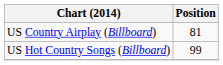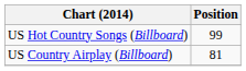rows swapped: US Country Airplay (Billboard) <-> US Hot Country Songs (Billboard)
